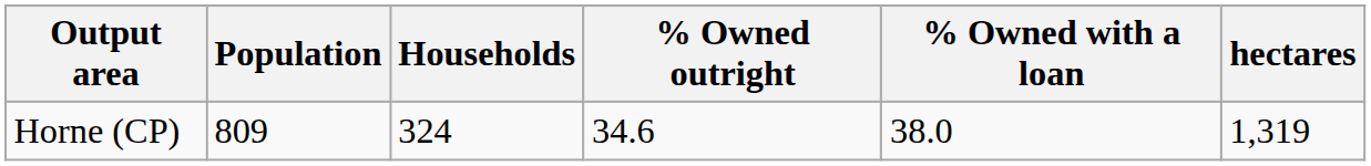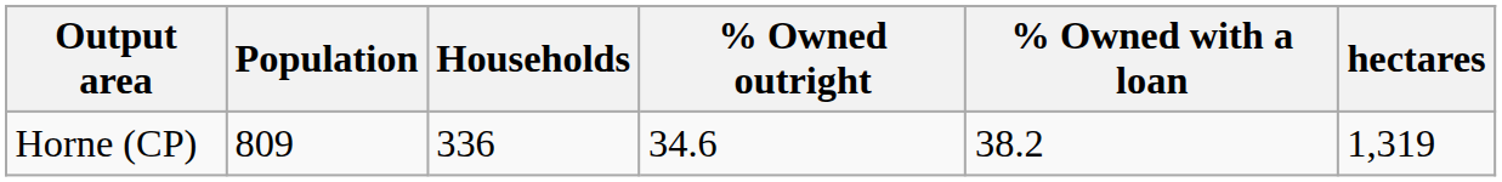Horne (CP) | Households: 324 -> 336
Horne (CP) | % Owned with a loan: 38.0 -> 38.2
